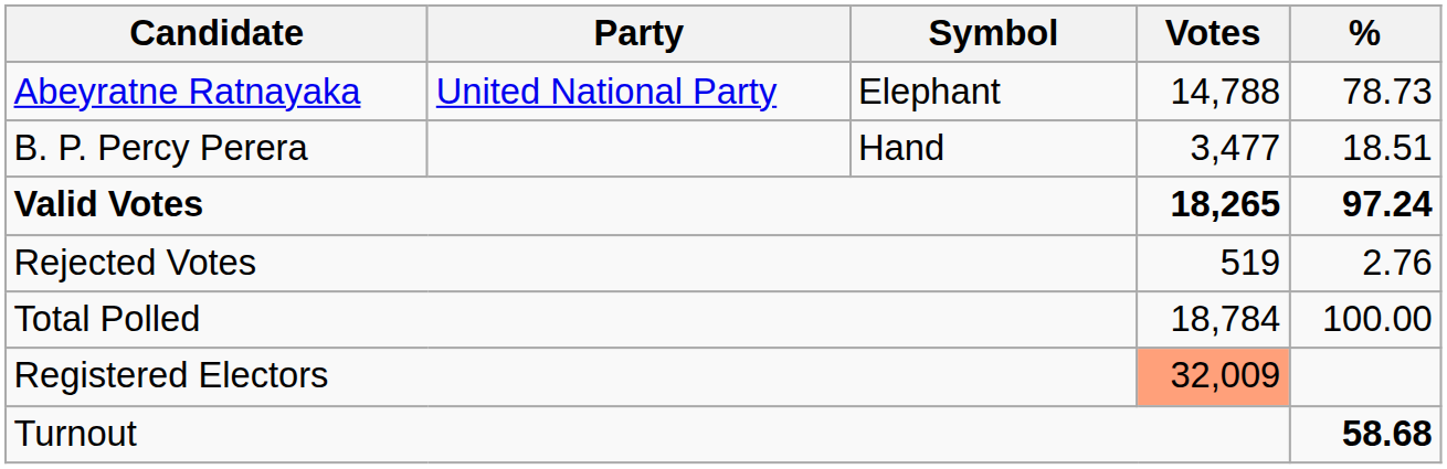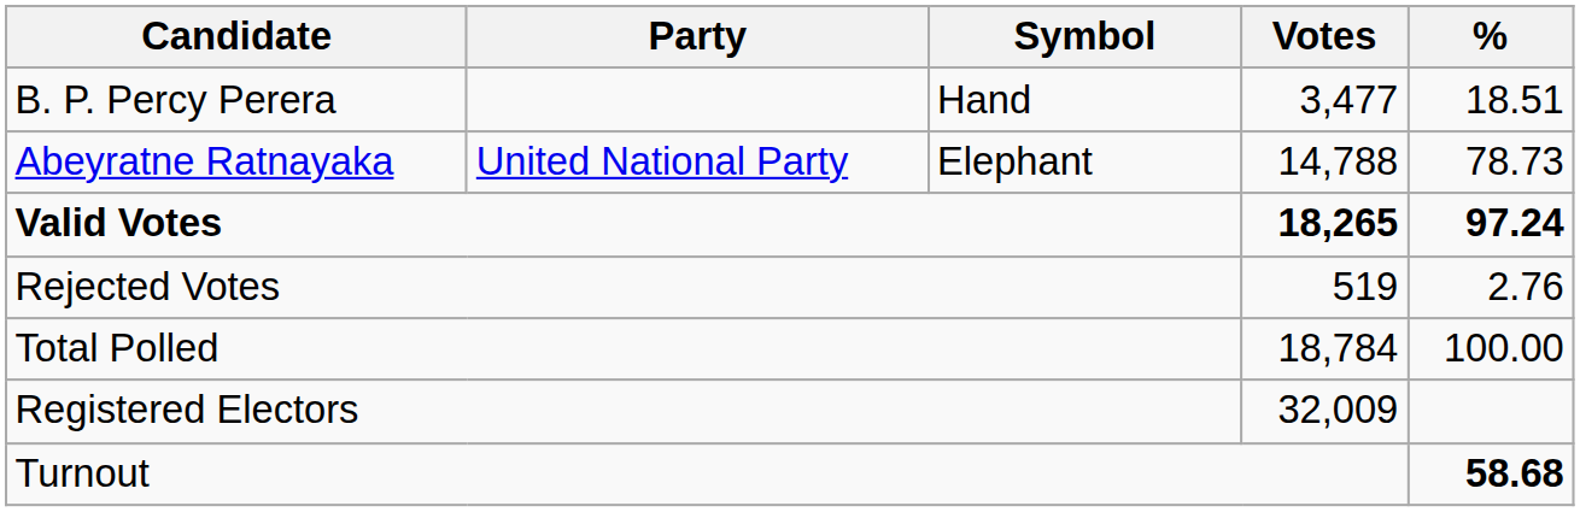rows swapped: Abeyratne Ratnayaka <-> B. P. Percy Perera
Registered Electors | Votes: lightsalmon background -> no background
